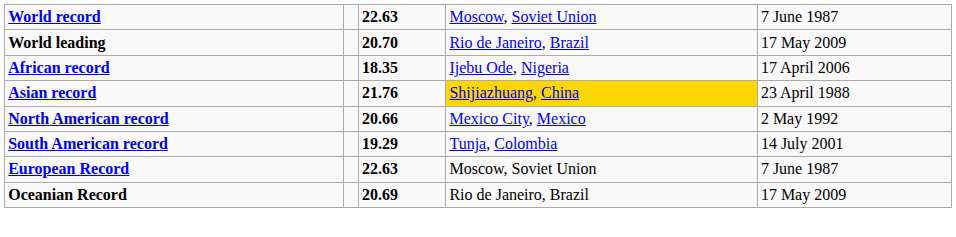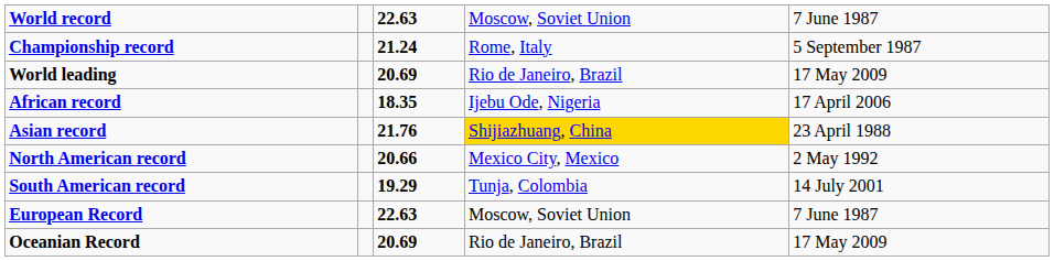+ row: Championship record | 21.24 | Rome, Italy | 5 September 1987
World leading | column 3: 20.70 -> 20.69
